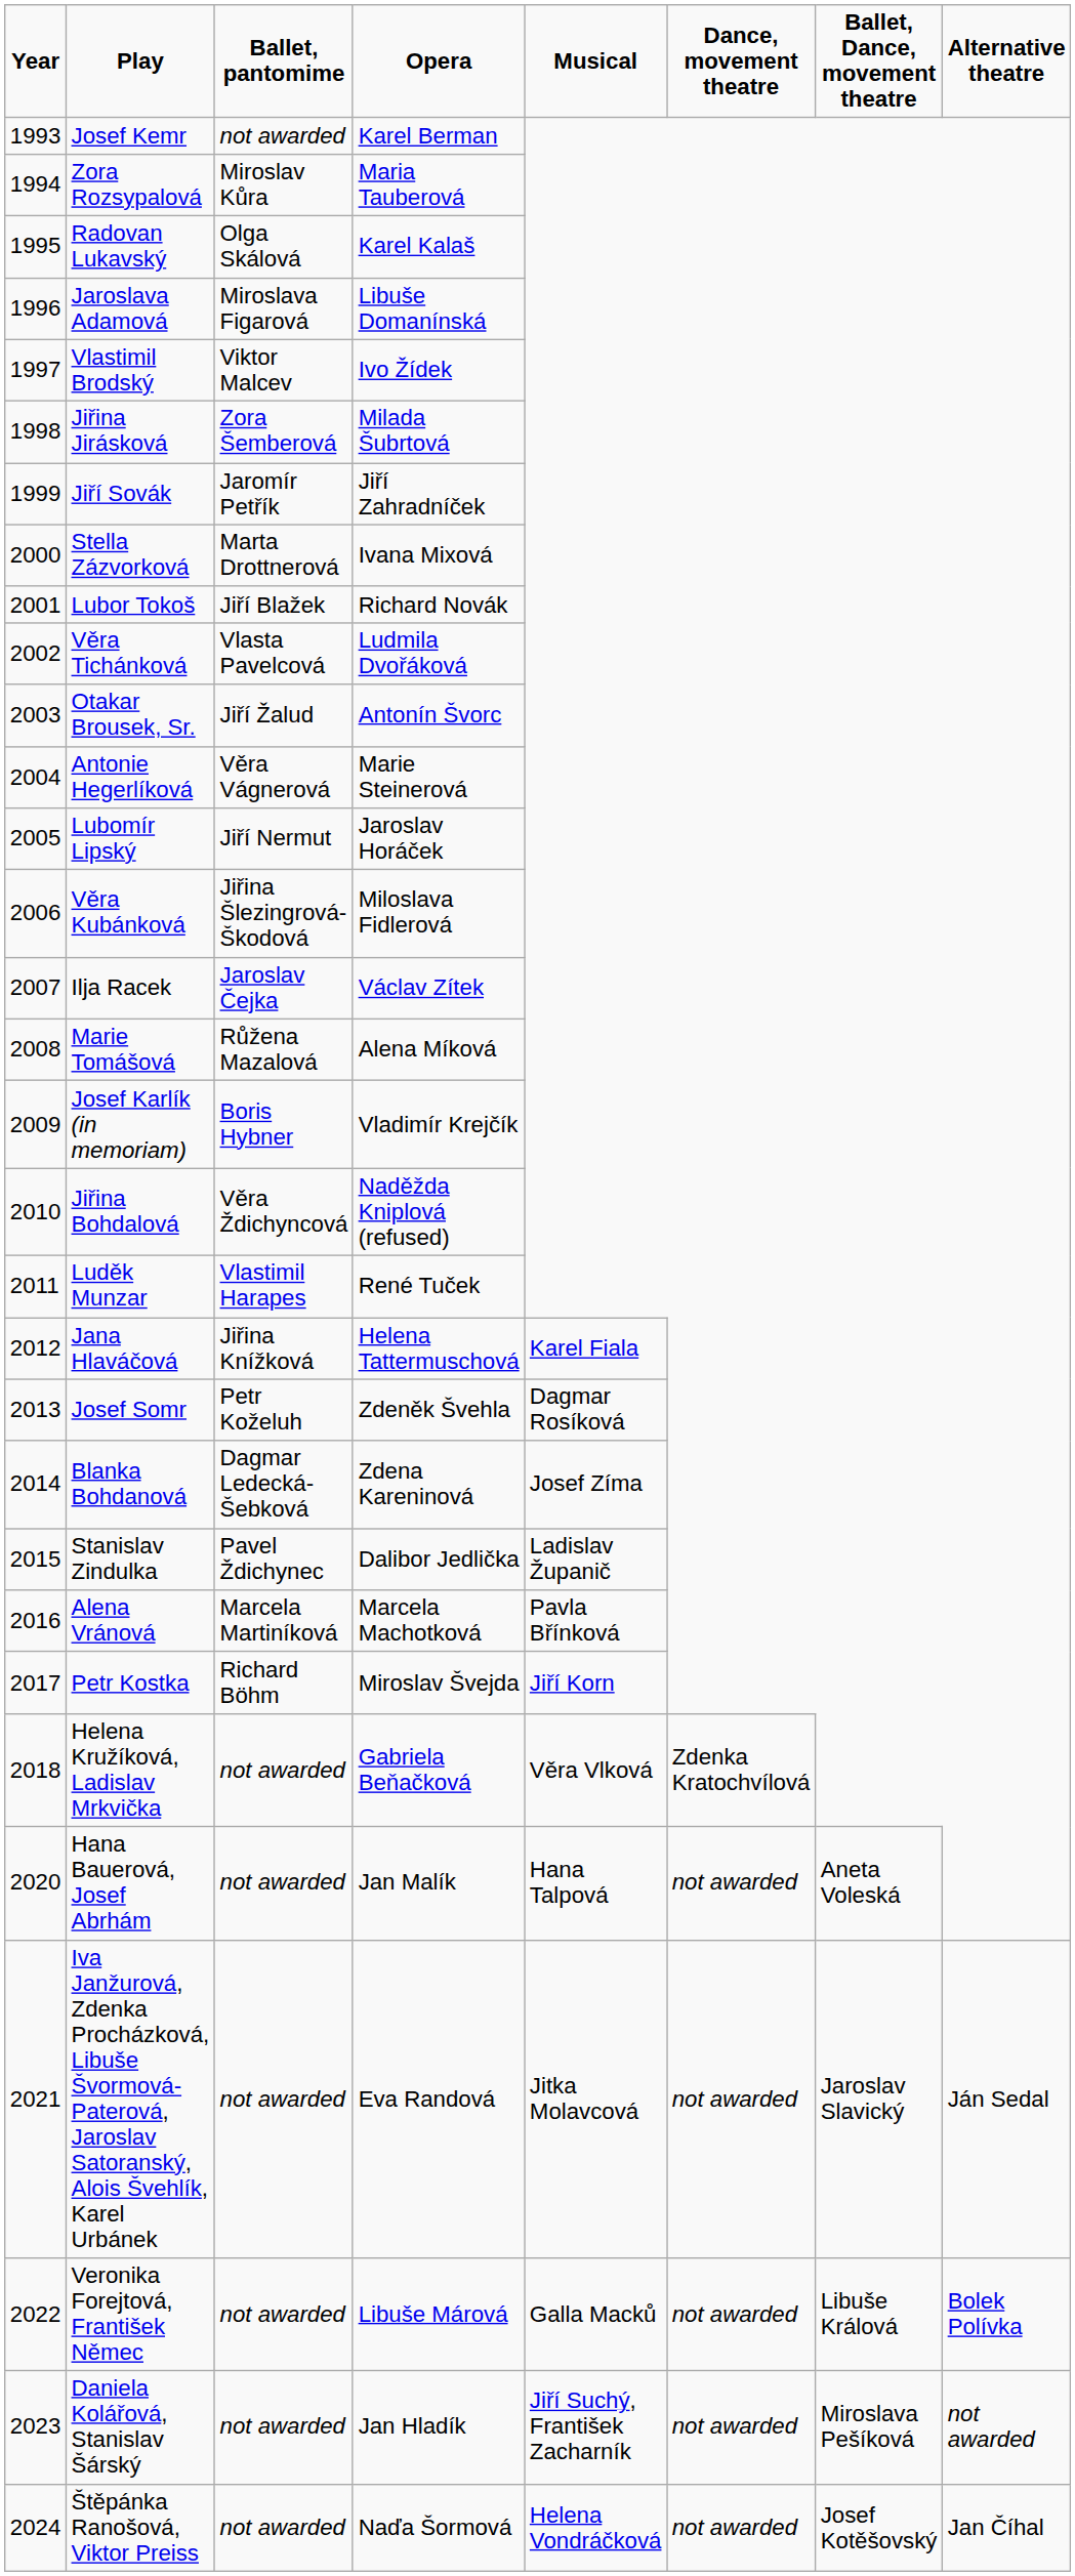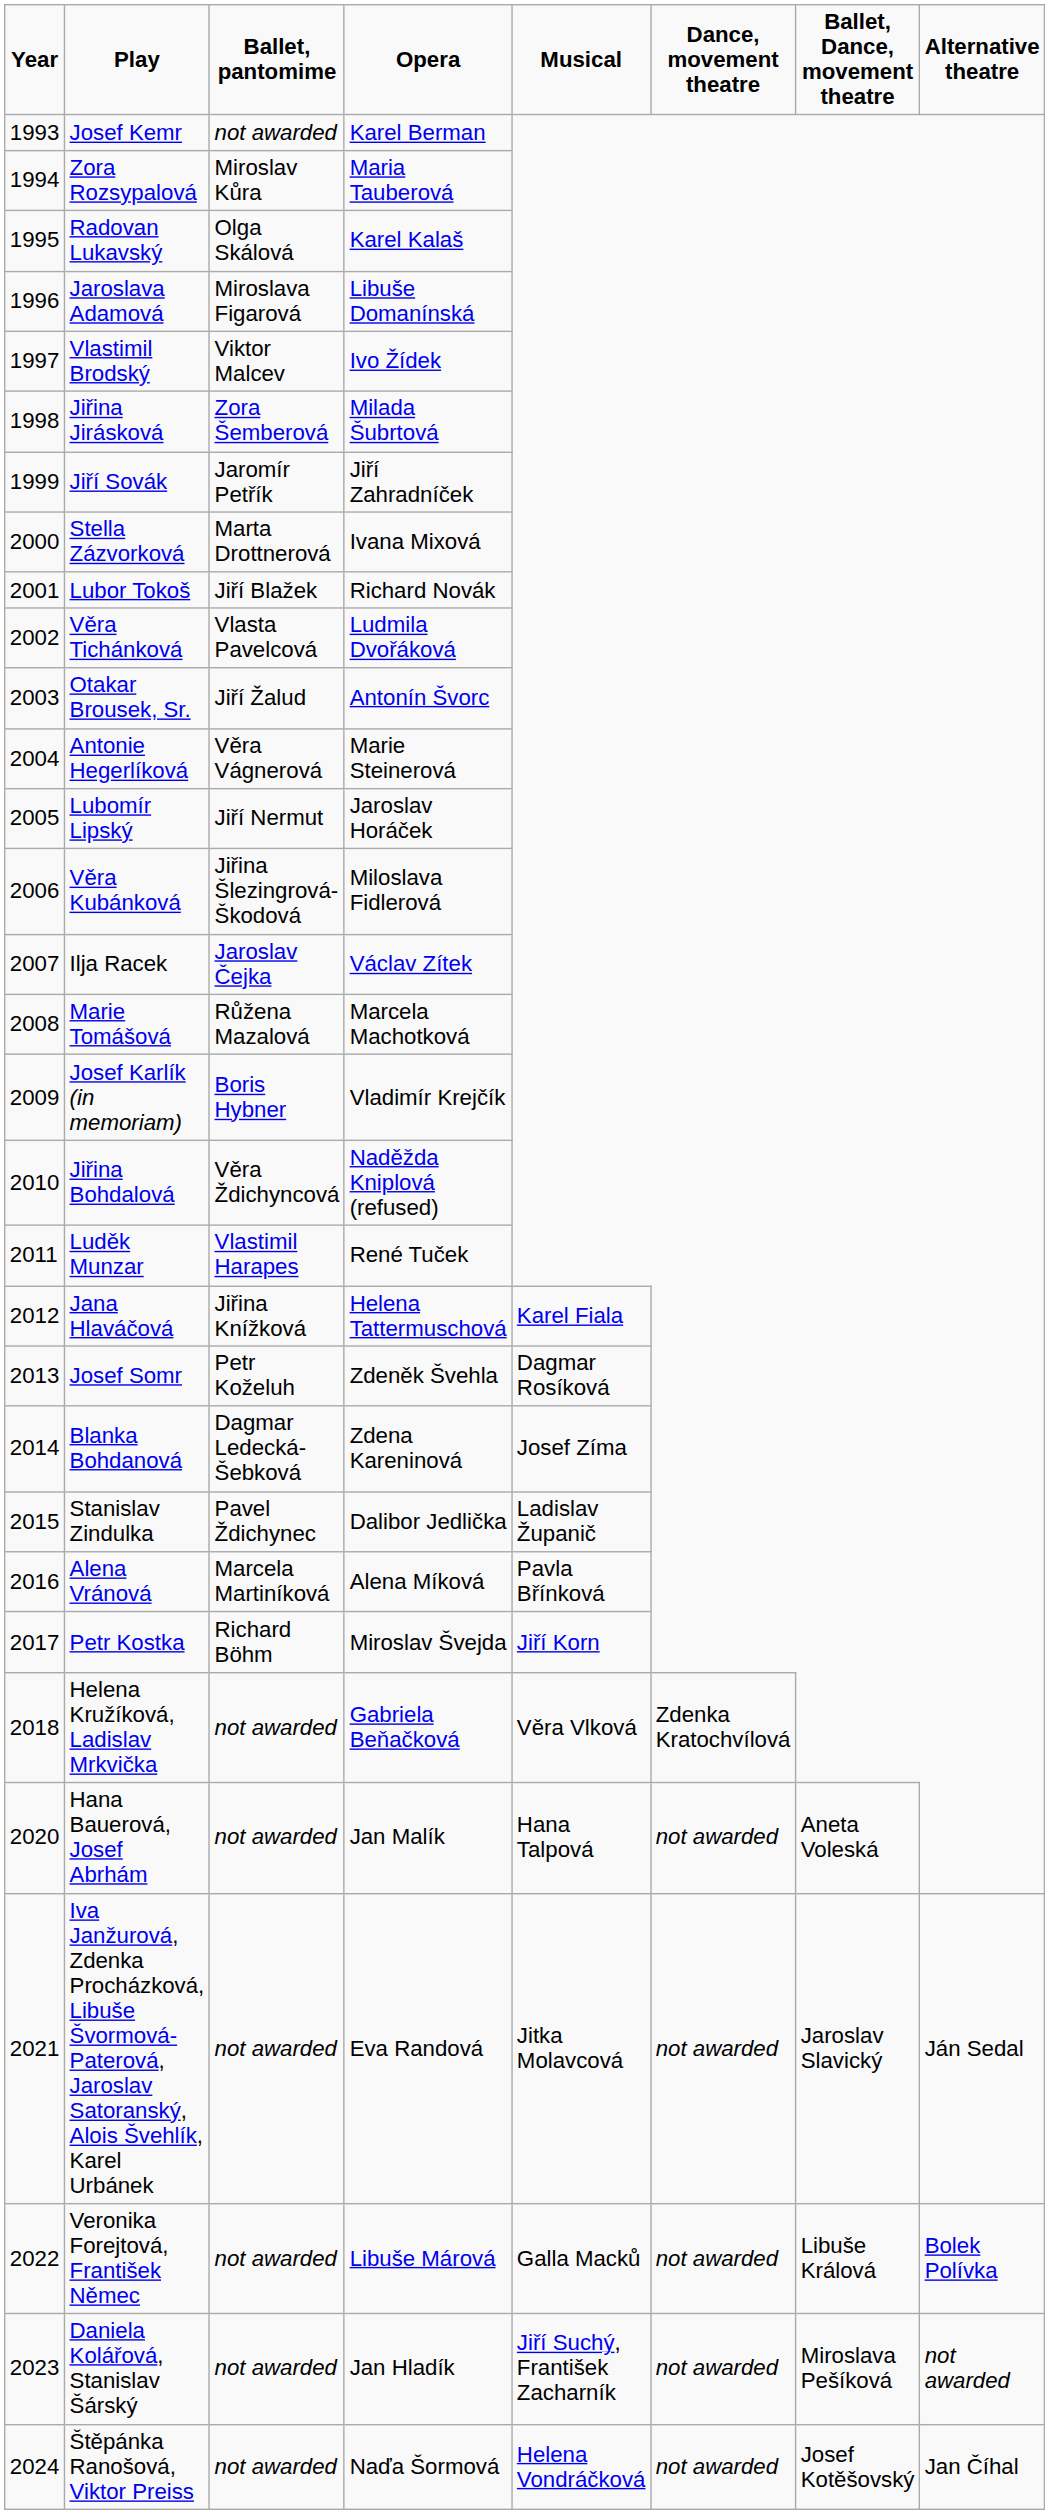Marie Tomášová | Opera: Alena Míková -> Marcela Machotková
Alena Vránová | Opera: Marcela Machotková -> Alena Míková
